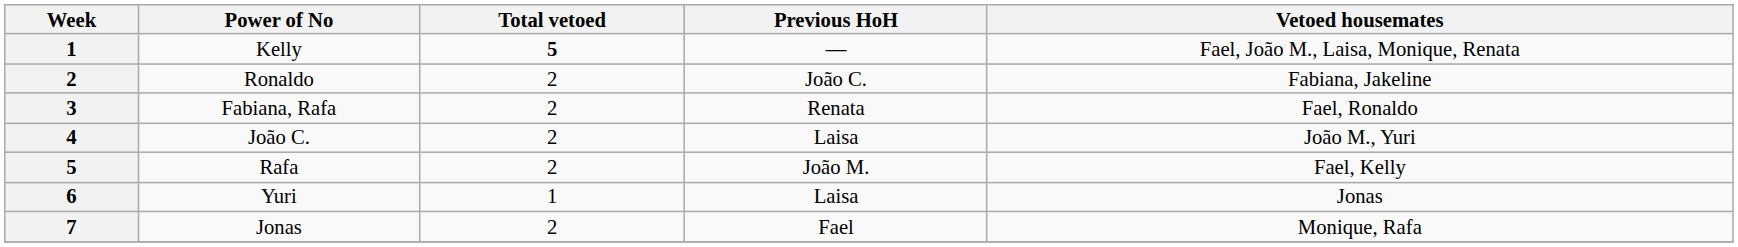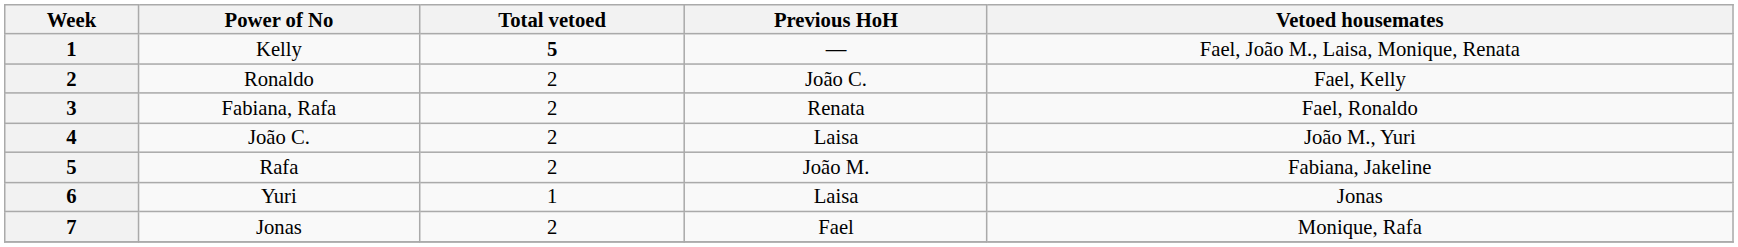Ronaldo | Vetoed housemates: Fabiana, Jakeline -> Fael, Kelly
Rafa | Vetoed housemates: Fael, Kelly -> Fabiana, Jakeline
